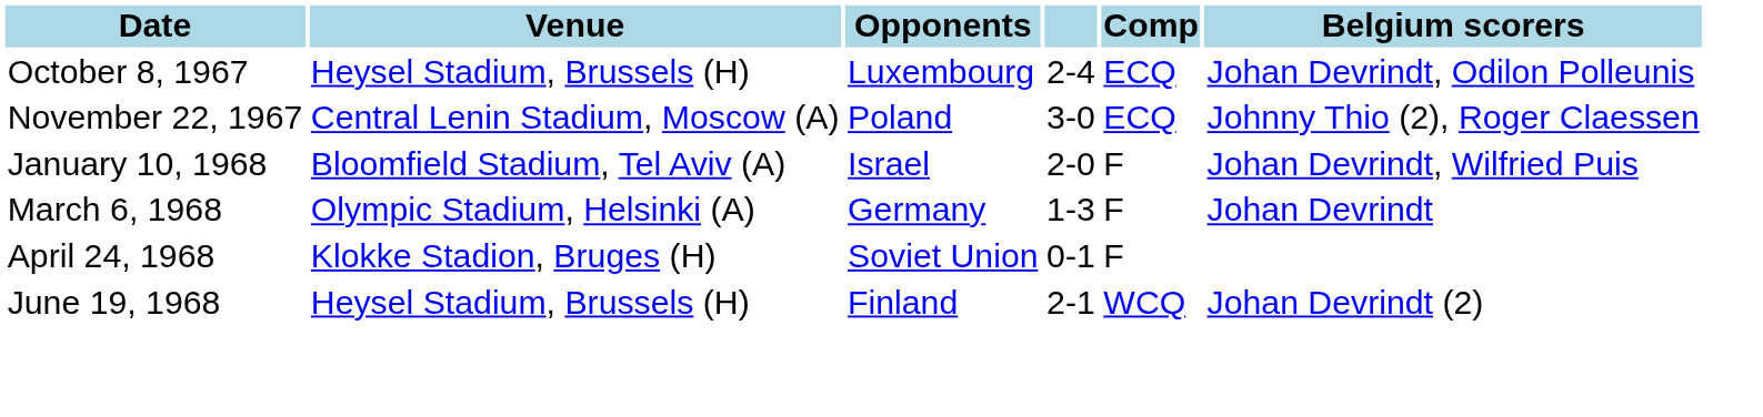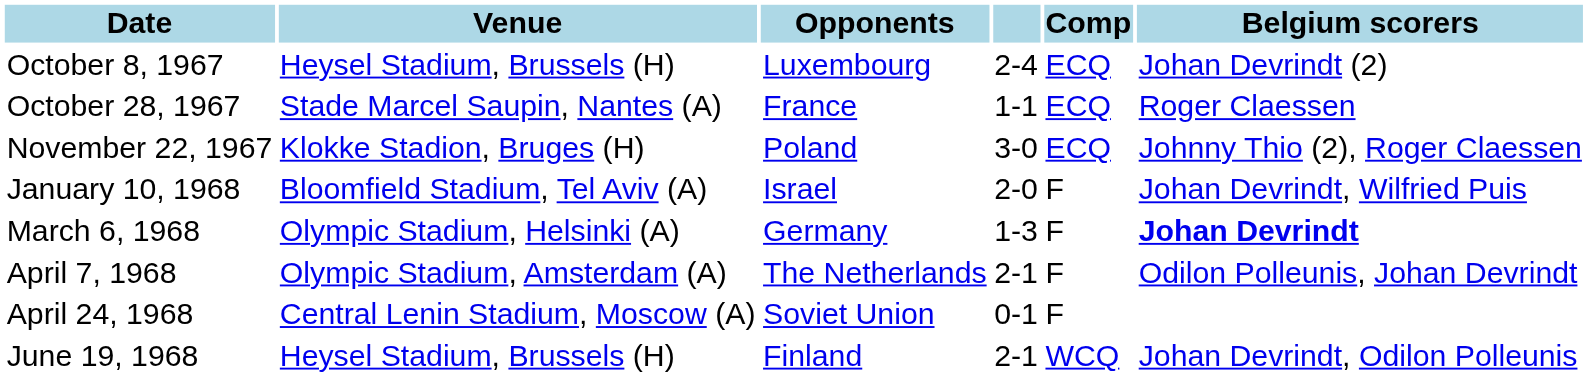October 8, 1967 | Belgium scorers: Johan Devrindt, Odilon Polleunis -> Johan Devrindt (2)
+ row: October 28, 1967 | Stade Marcel Saupin, Nantes (A) | France | 1-1 | ECQ | Roger Claessen
November 22, 1967 | Venue: Central Lenin Stadium, Moscow (A) -> Klokke Stadion, Bruges (H)
March 6, 1968 | Belgium scorers: normal -> bold
+ row: April 7, 1968 | Olympic Stadium, Amsterdam (A) | The Netherlands | 2-1 | F | Odilon Polleunis, Johan Devrindt
April 24, 1968 | Venue: Klokke Stadion, Bruges (H) -> Central Lenin Stadium, Moscow (A)
June 19, 1968 | Belgium scorers: Johan Devrindt (2) -> Johan Devrindt, Odilon Polleunis
